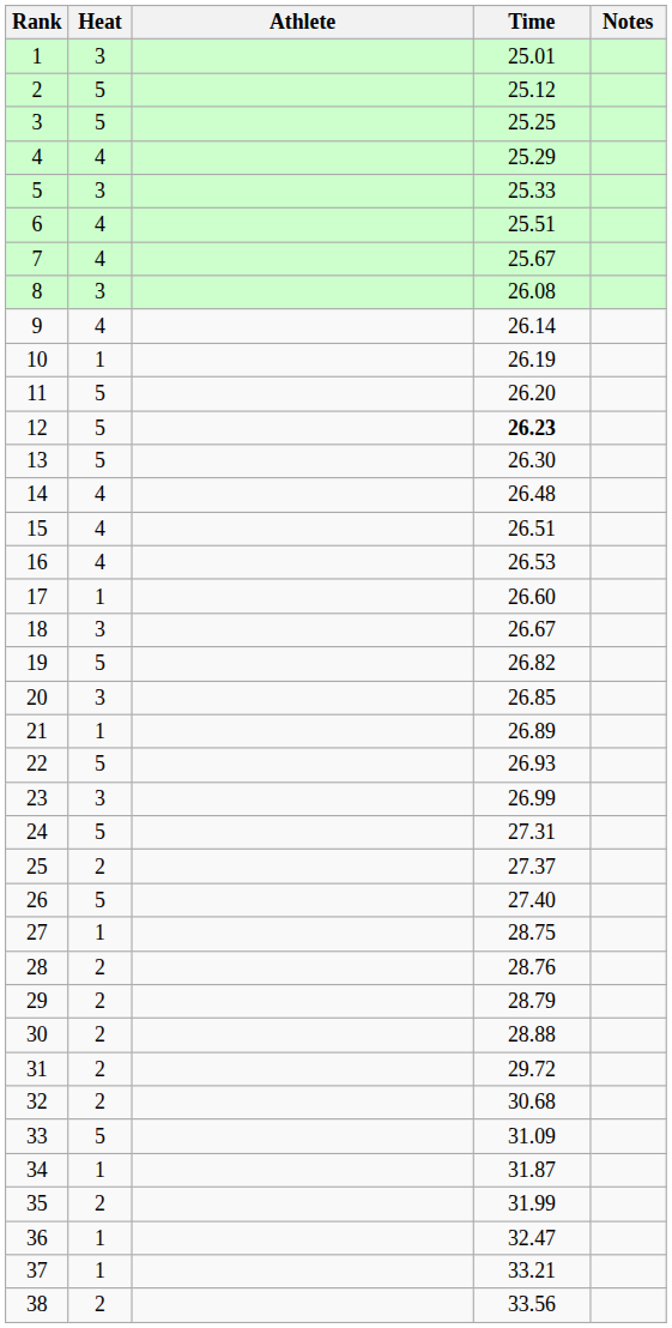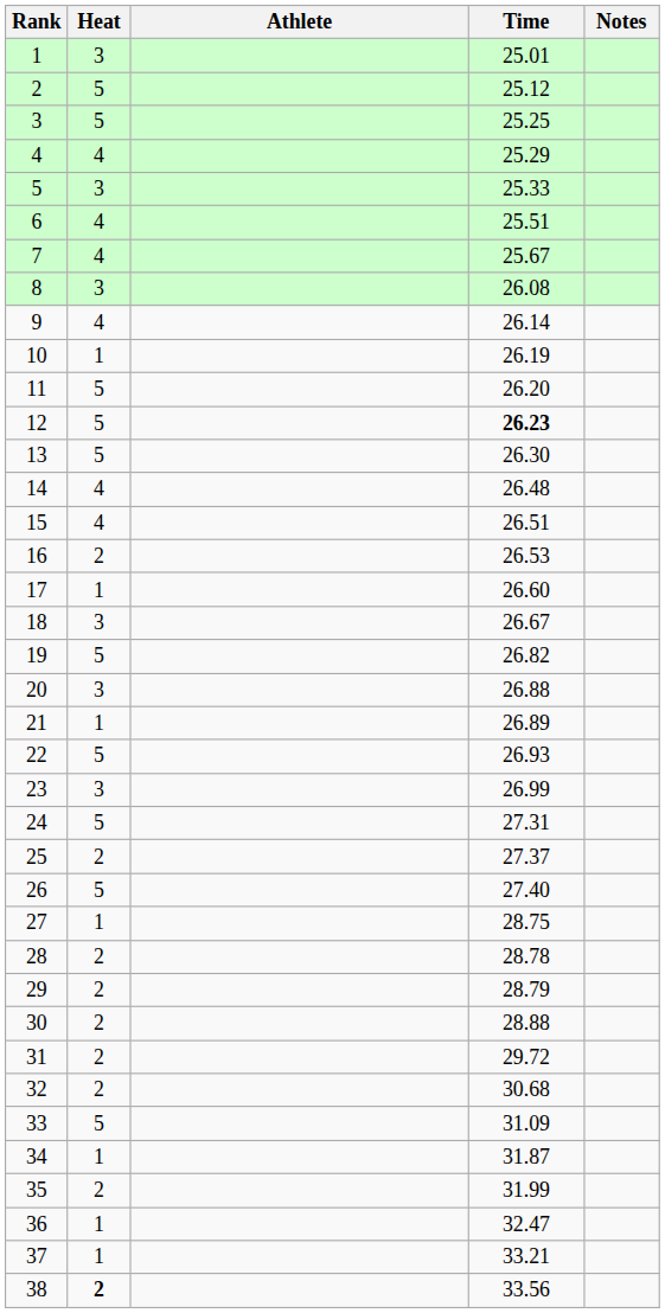16 | Heat: 4 -> 2
20 | Time: 26.85 -> 26.88
28 | Time: 28.76 -> 28.78
38 | Heat: normal -> bold
